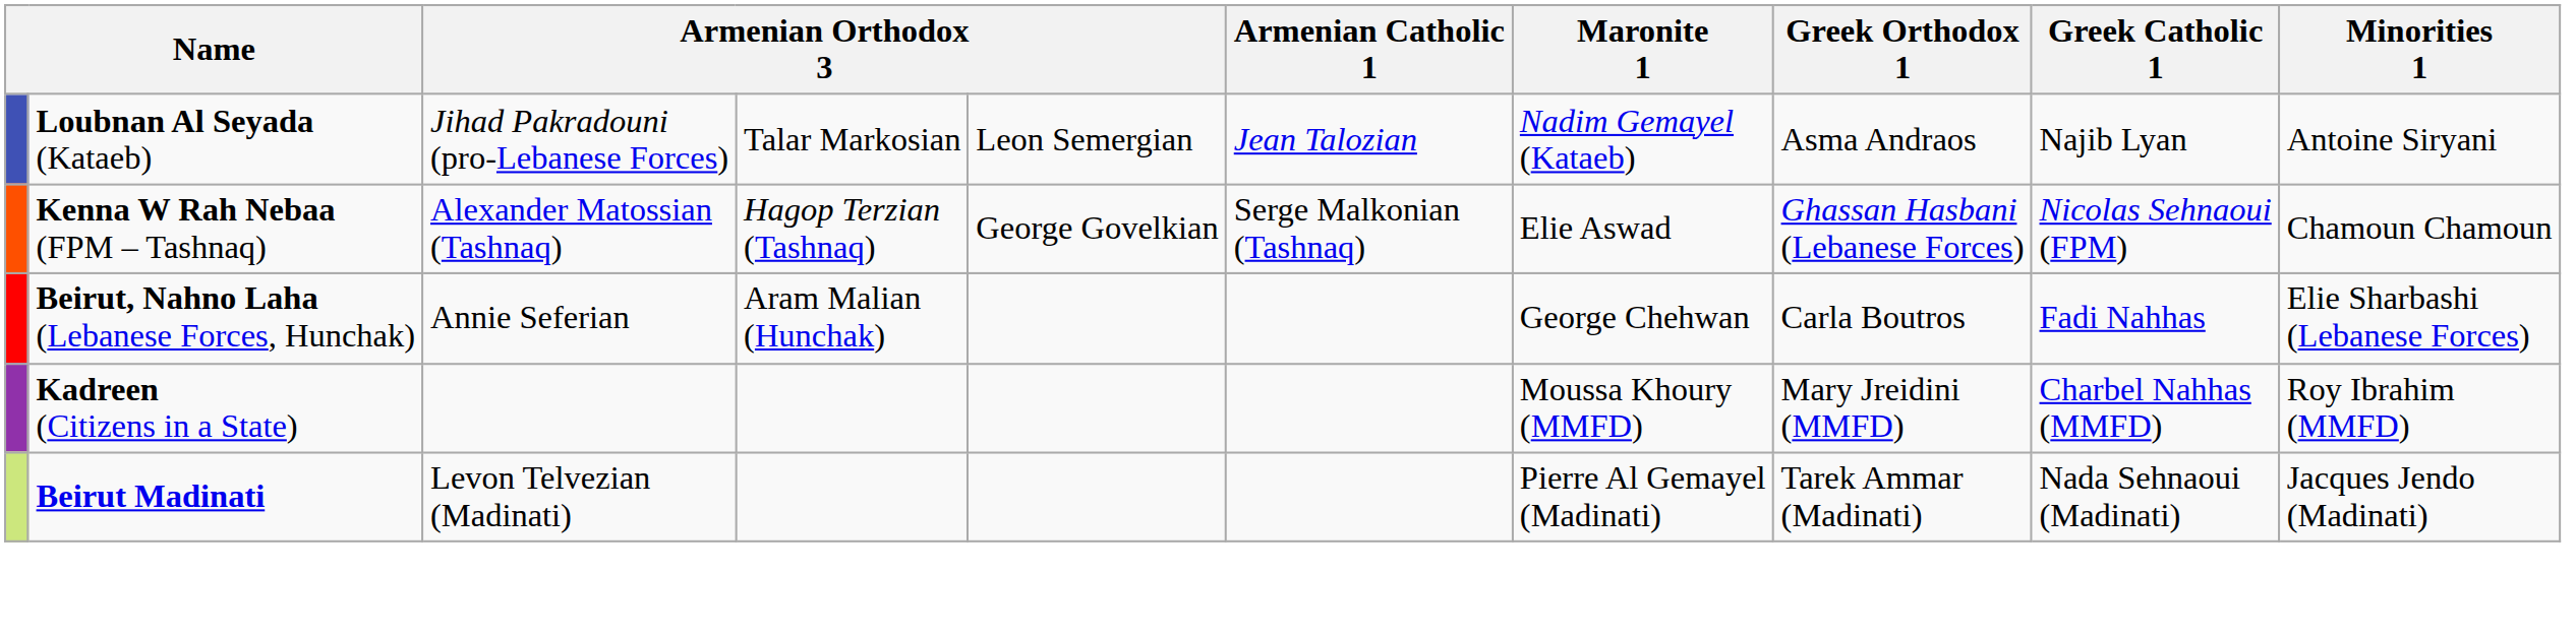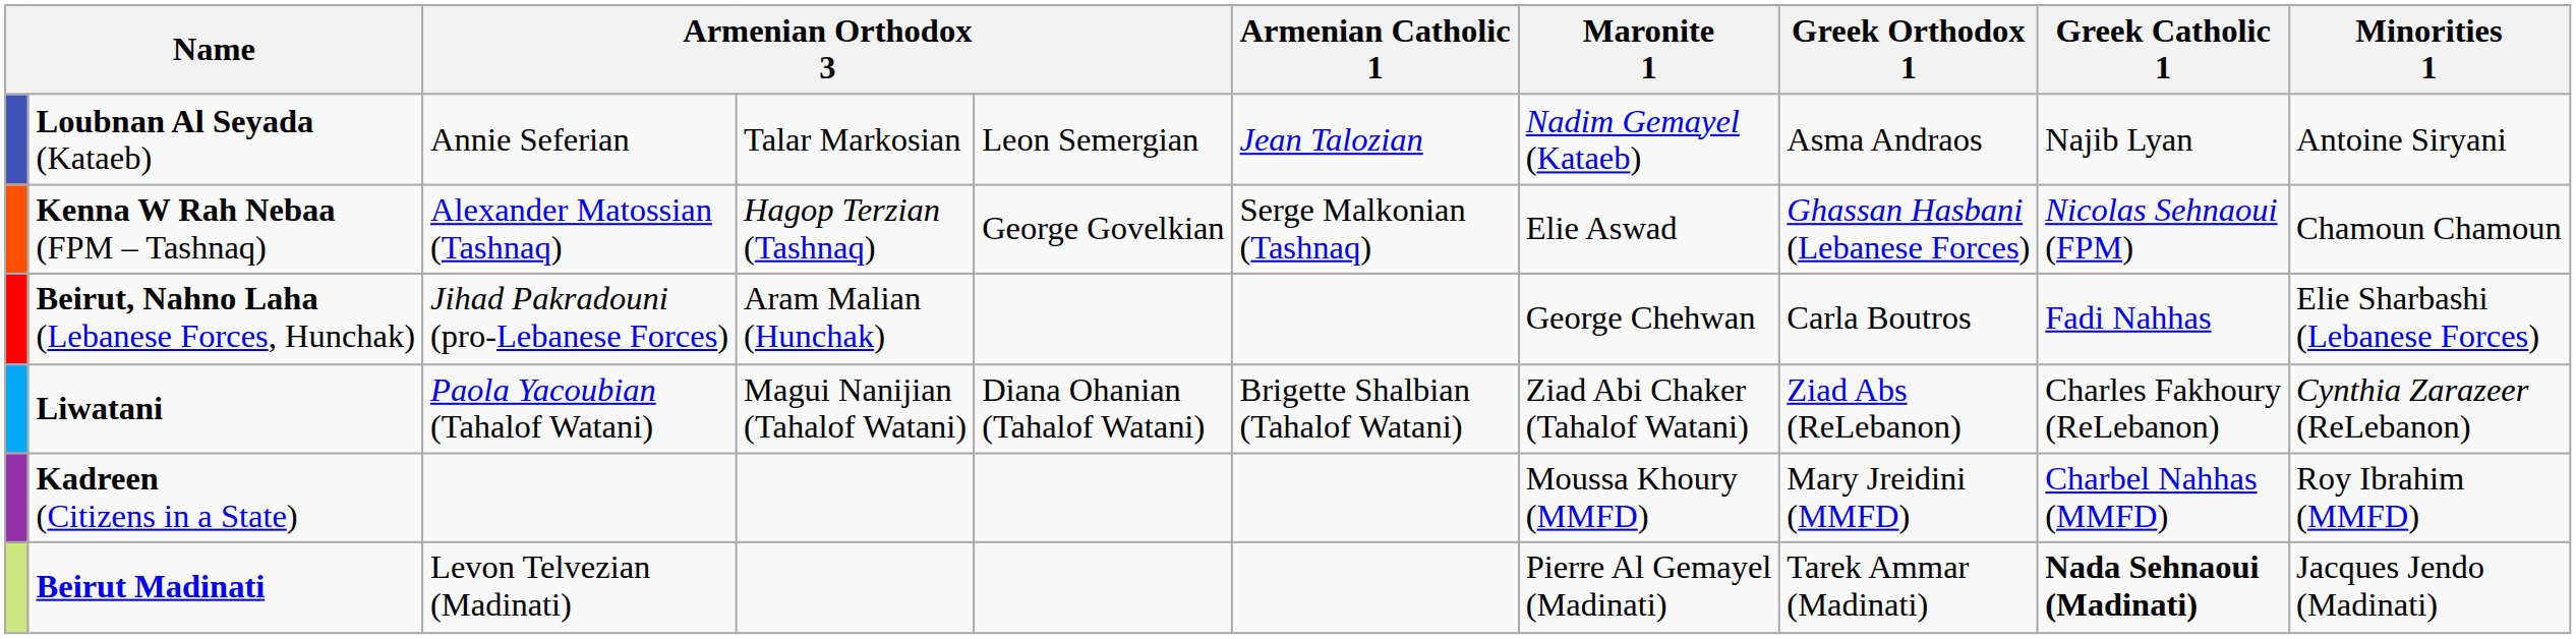Loubnan Al Seyada (Kataeb) | column 3: Jihad Pakradouni (pro-Lebanese Forces) -> Annie Seferian
Beirut, Nahno Laha (Lebanese Forces, Hunchak) | column 3: Annie Seferian -> Jihad Pakradouni (pro-Lebanese Forces)
+ row: Liwatani | Paola Yacoubian (Tahalof Watani) | Magui Nanijian (Tahalof Watani) | Diana Ohanian (Tahalof Watani) | Brigette Shalbian (Tahalof Watani) | Ziad Abi Chaker (Tahalof Watani) | Ziad Abs (ReLebanon) | Charles Fakhoury (ReLebanon) | Cynthia Zarazeer (ReLebanon)
Beirut Madinati | Greek Catholic 1: normal -> bold
